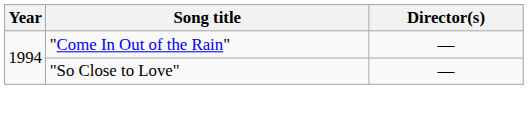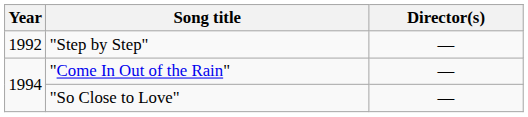+ row: 1992 | "Step by Step" | ―
